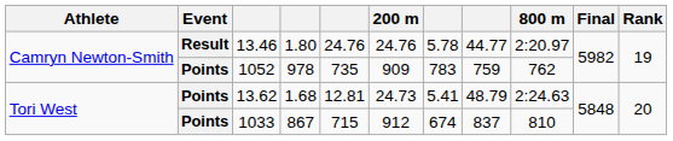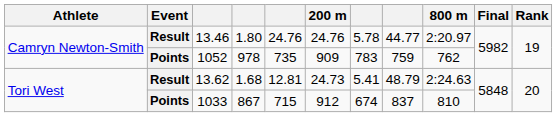13.62 | Event: Points -> Result
